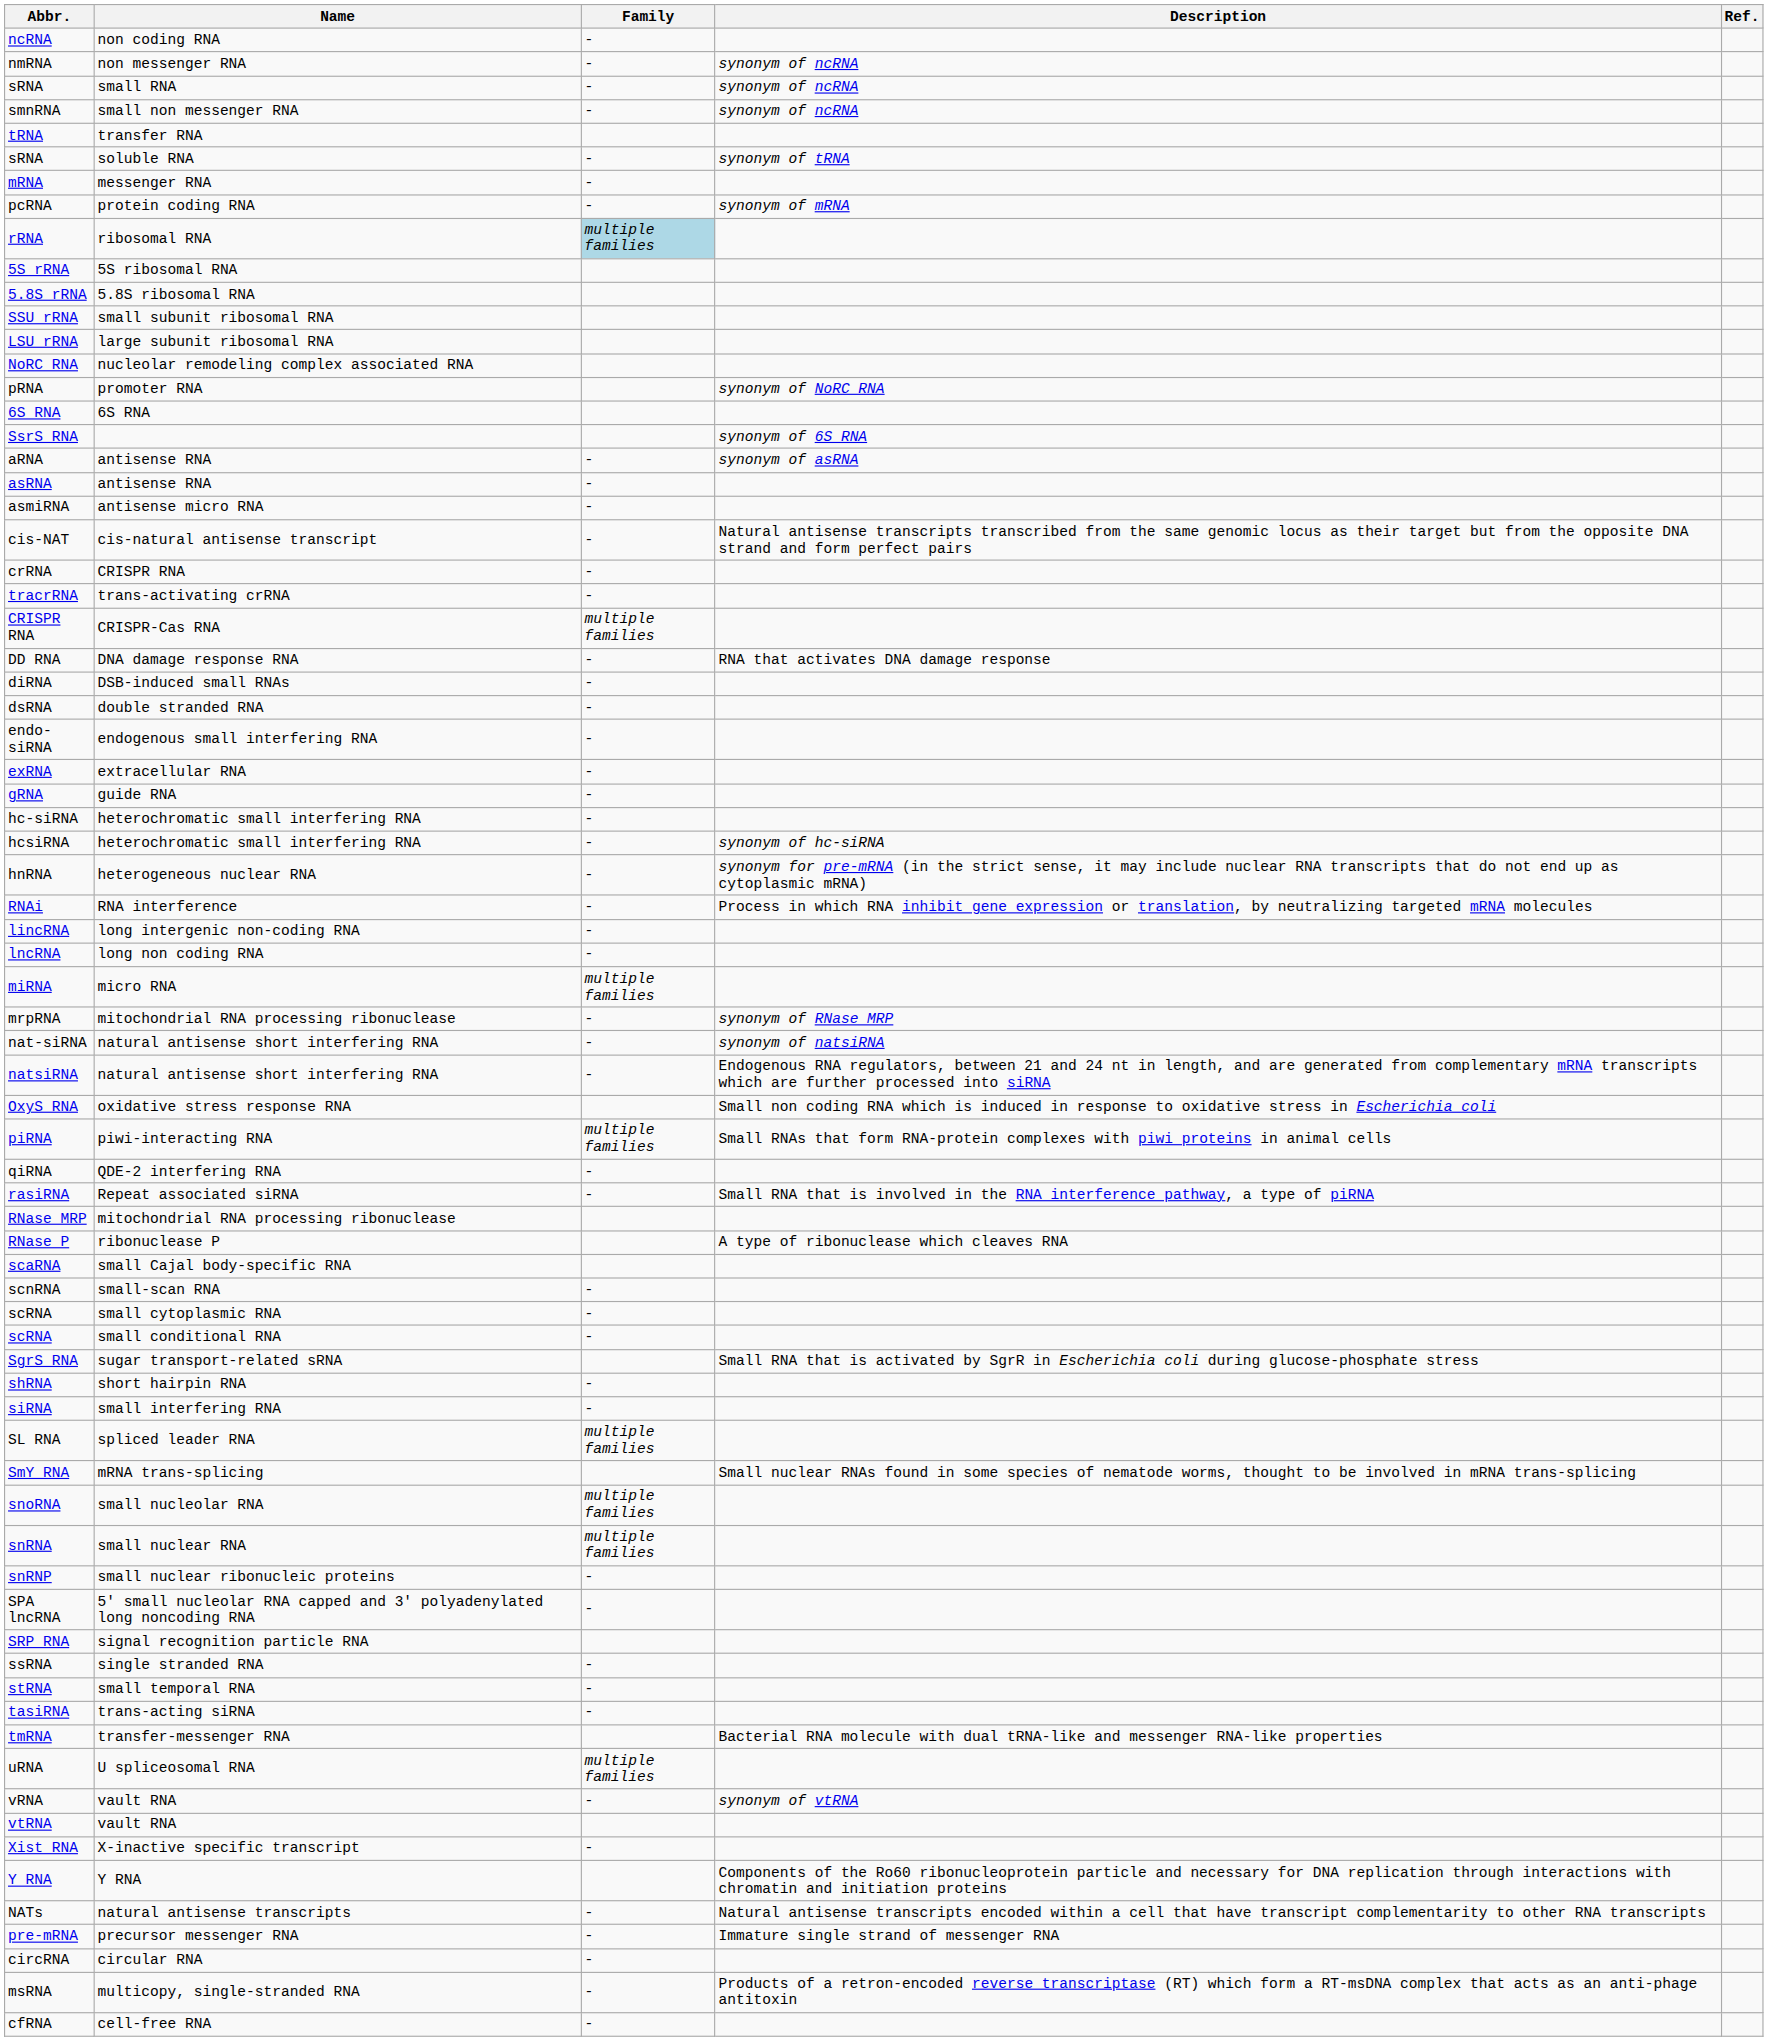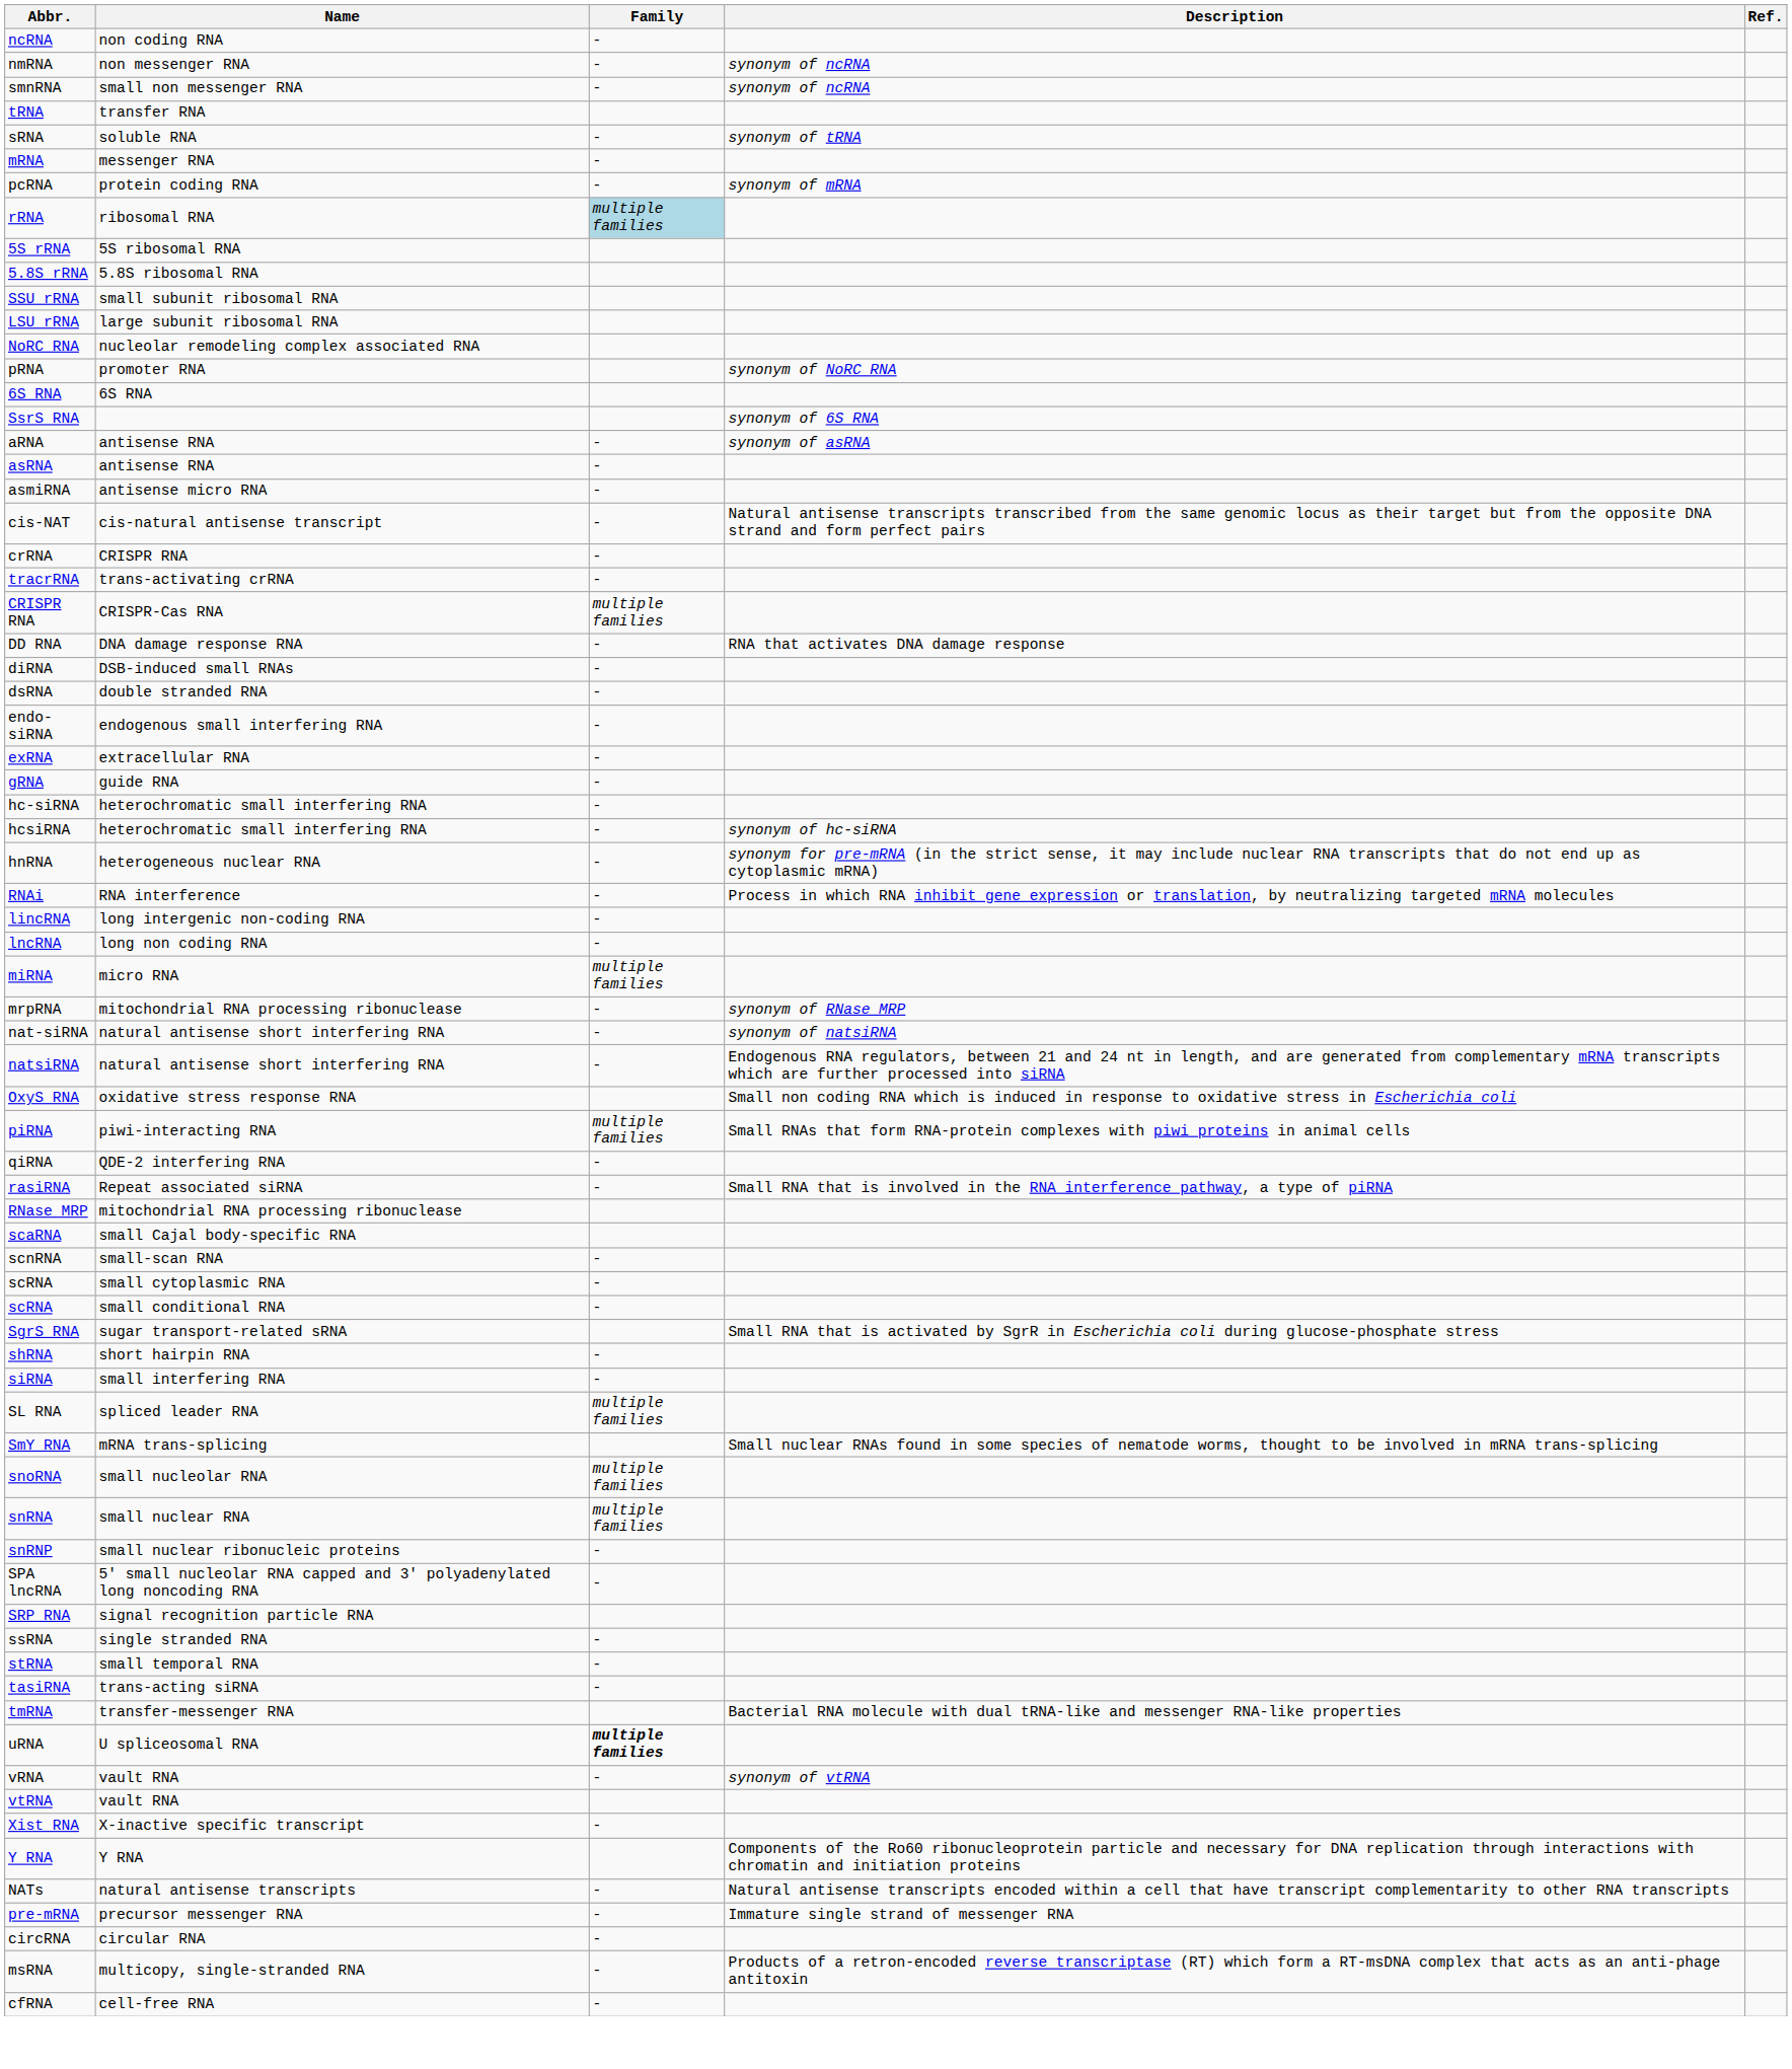- row: sRNA | small RNA | - | synonym of ncRNA
- row: RNase P | ribonuclease P | A type of ribonuclease which cleaves RNA
uRNA | Family: normal -> bold
